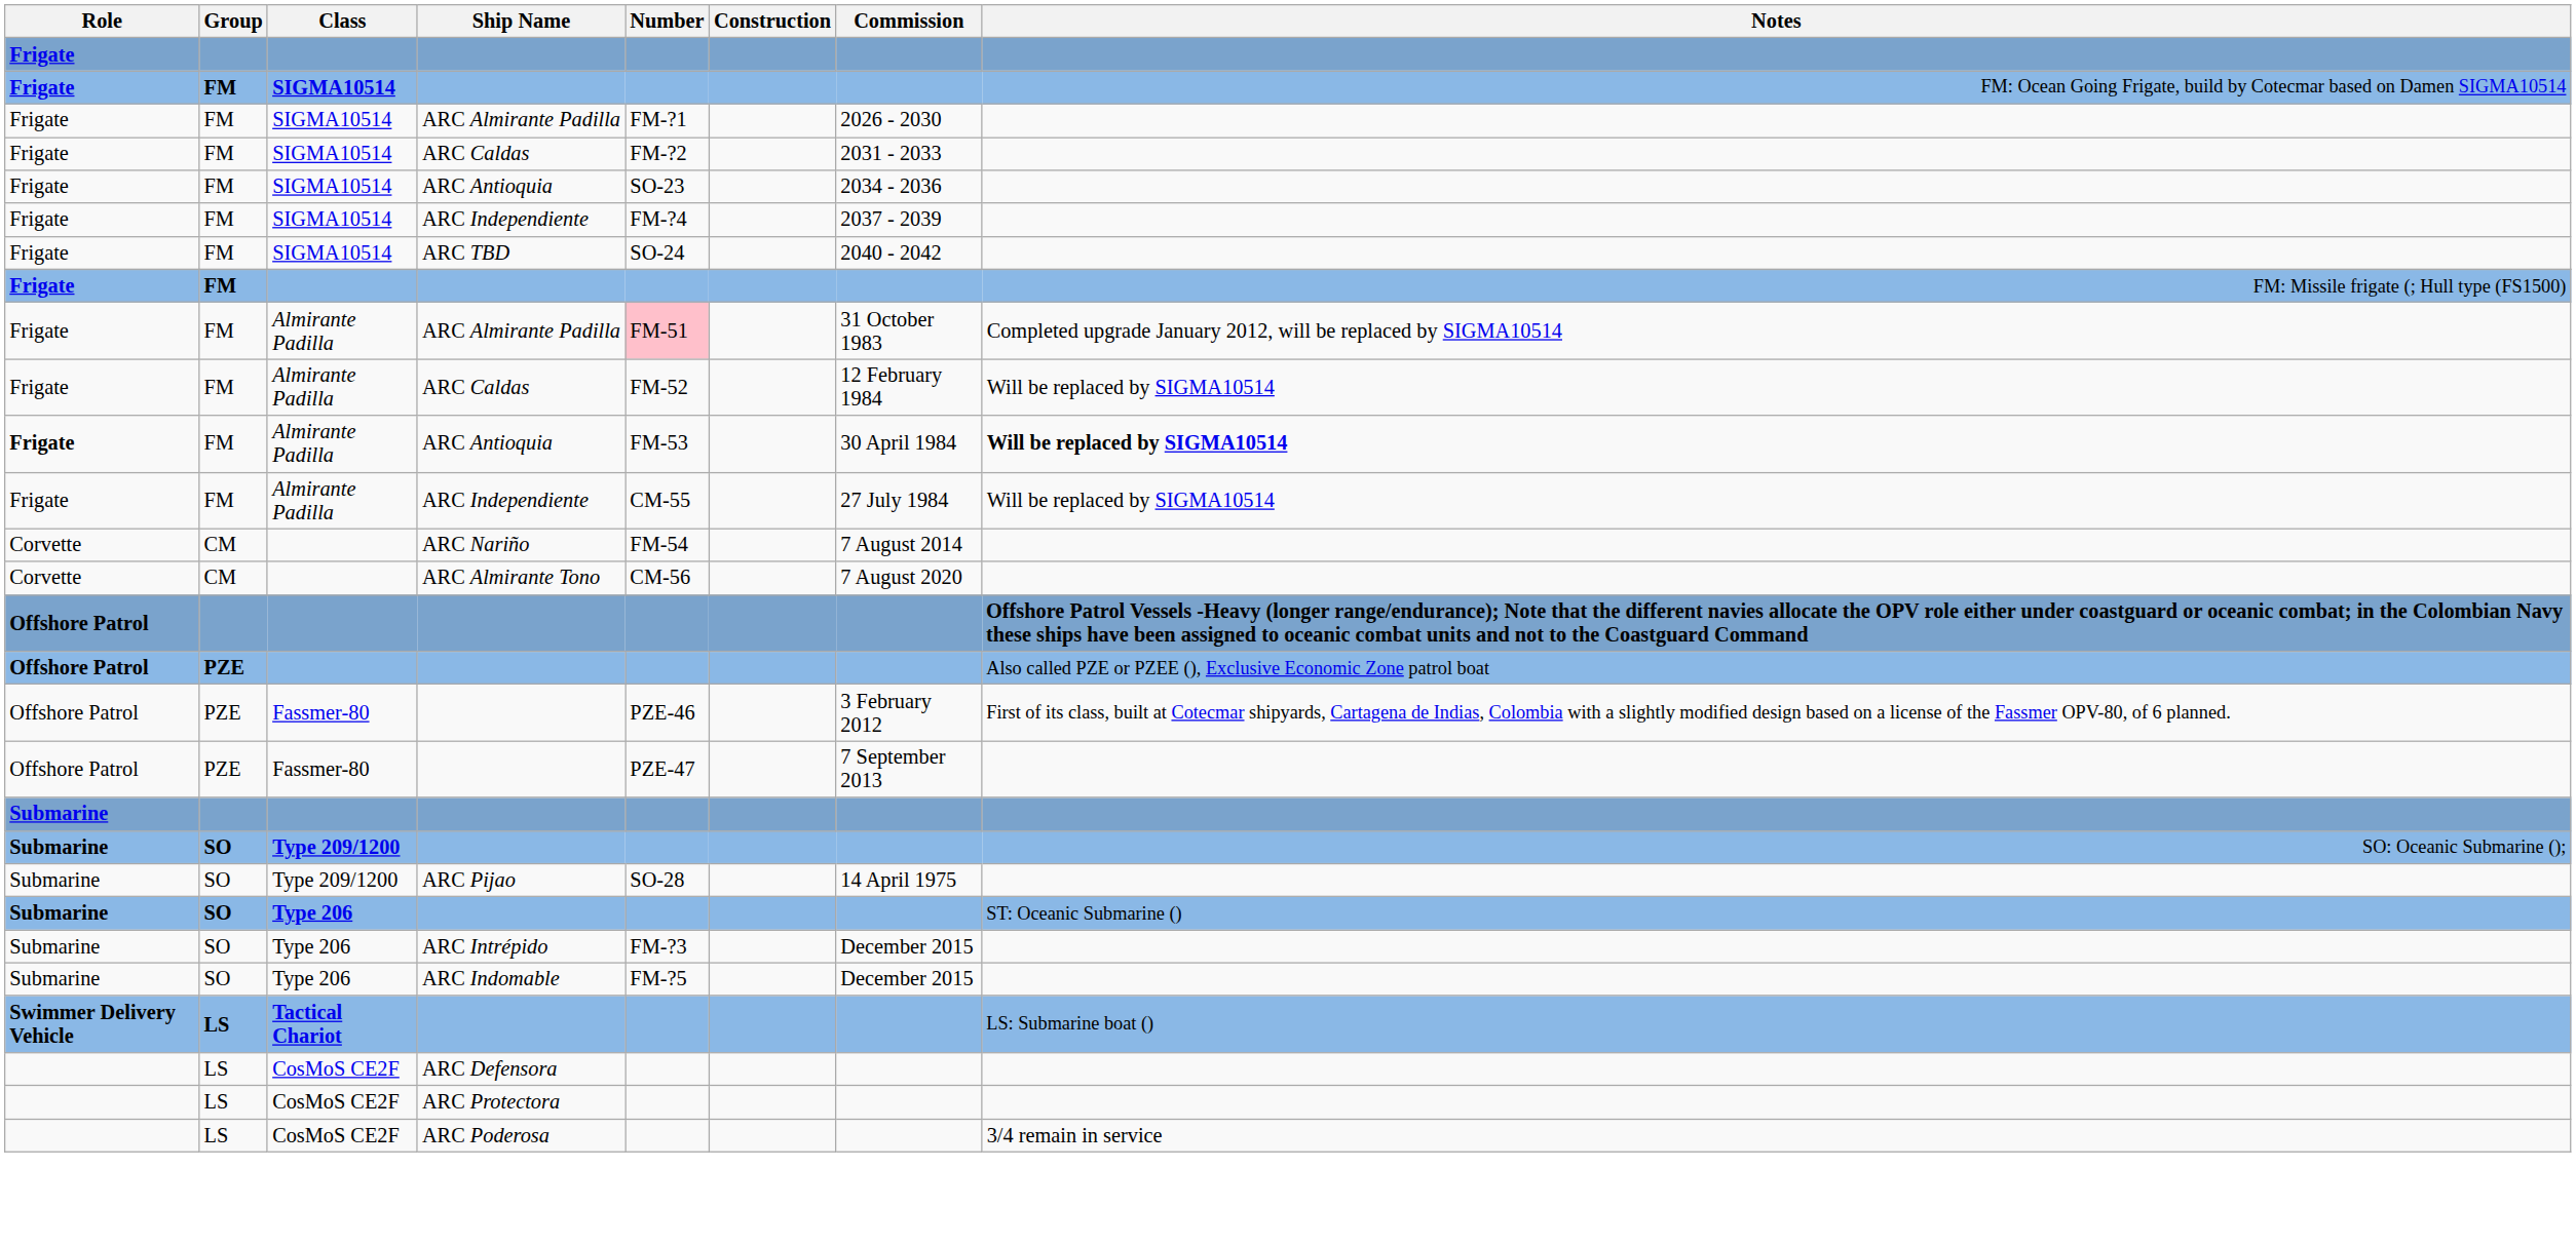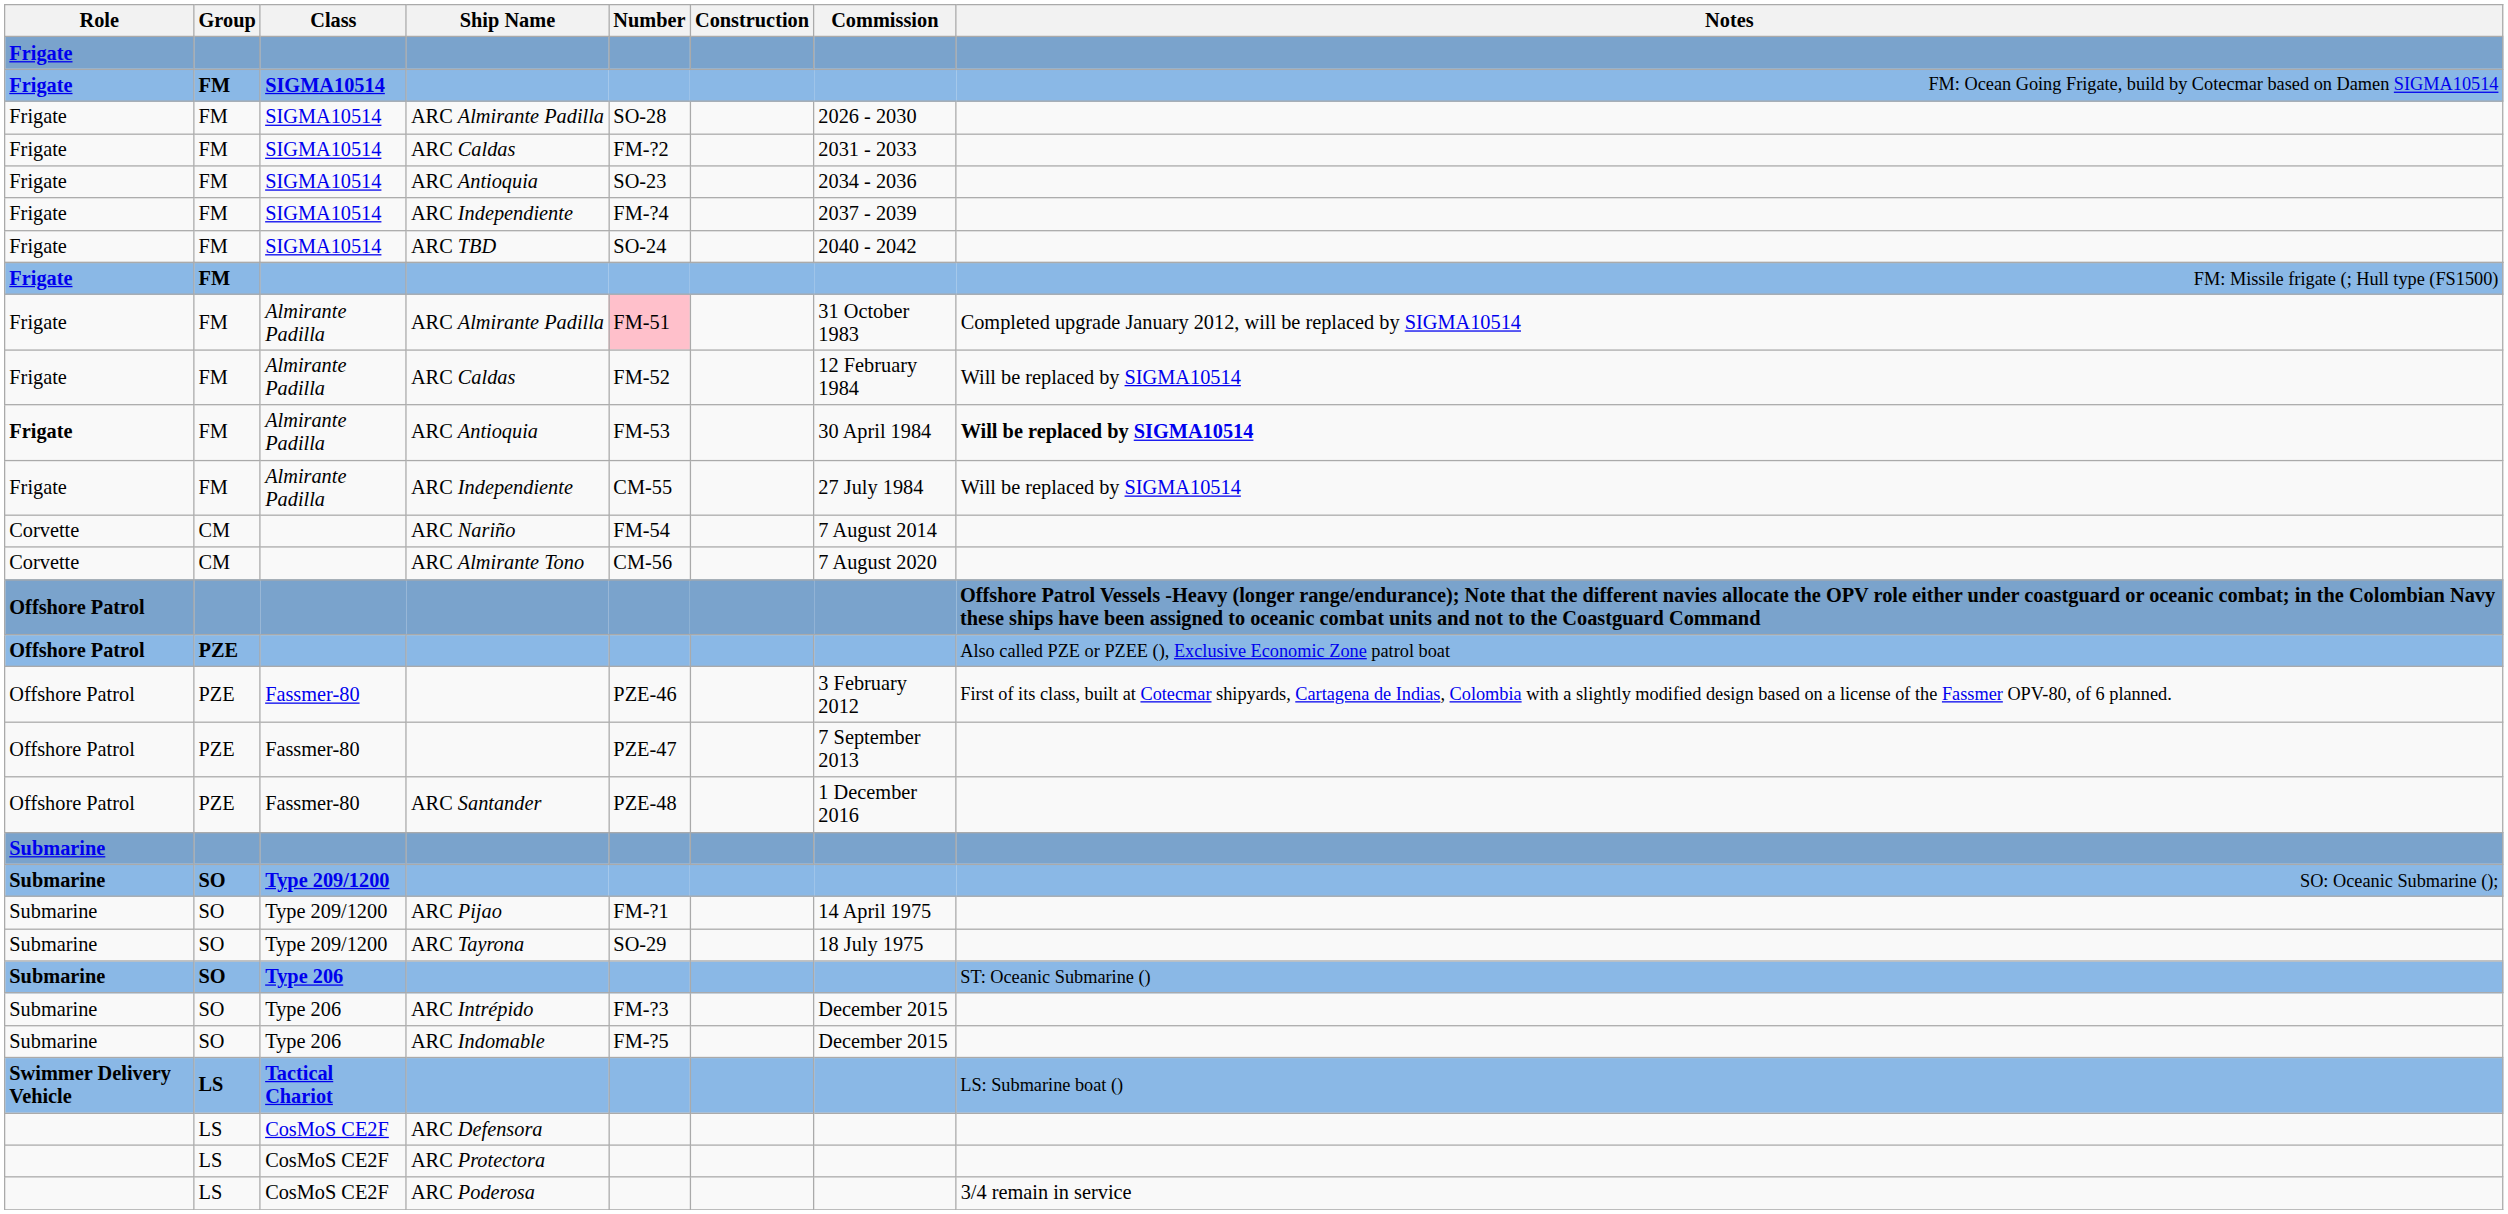SIGMA10514 / ARC Almirante Padilla | Number: FM-?1 -> SO-28
+ row: Offshore Patrol | PZE | Fassmer-80 | ARC Santander | PZE-48 | 1 December 2016
ARC Pijao | Number: SO-28 -> FM-?1
+ row: Submarine | SO | Type 209/1200 | ARC Tayrona | SO-29 | 18 July 1975
